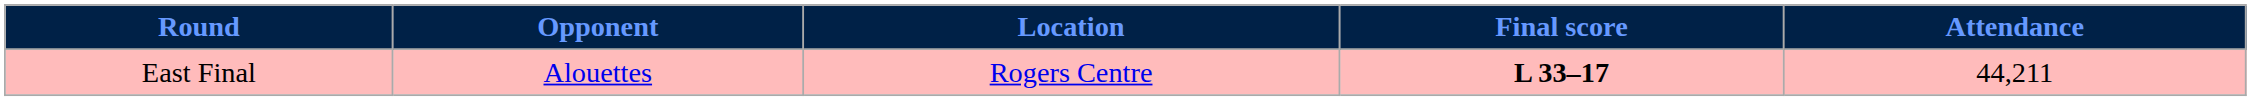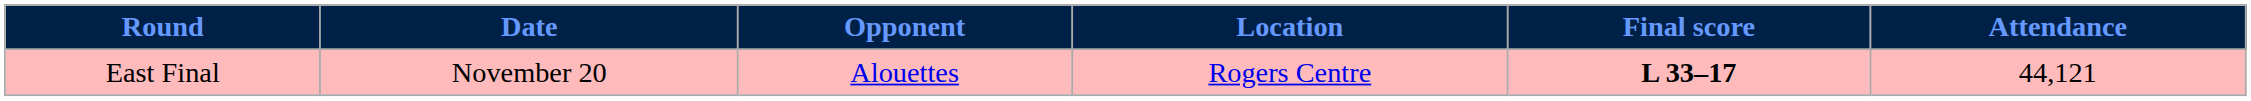+ column: Date | November 20
East Final | Attendance: 44,211 -> 44,121
